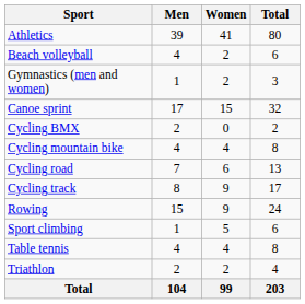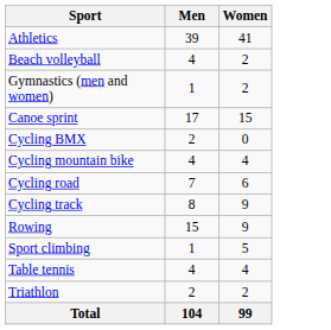- column: Total | 80 | 6 | 3 | 32 | 2 | 8 | 13 | 17 | 24 | 6 | 8 | 4 | 203
